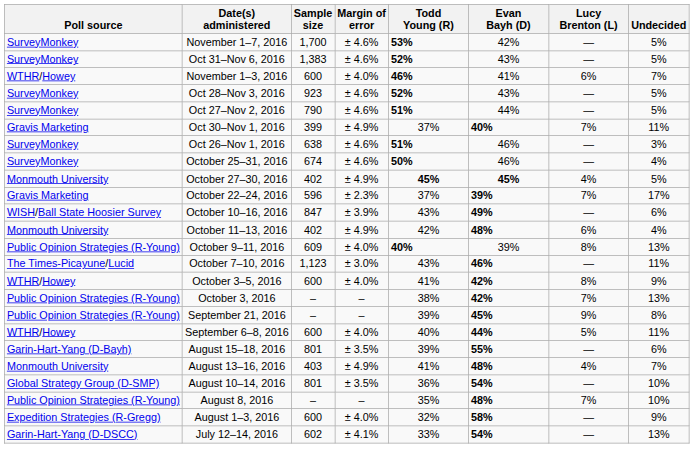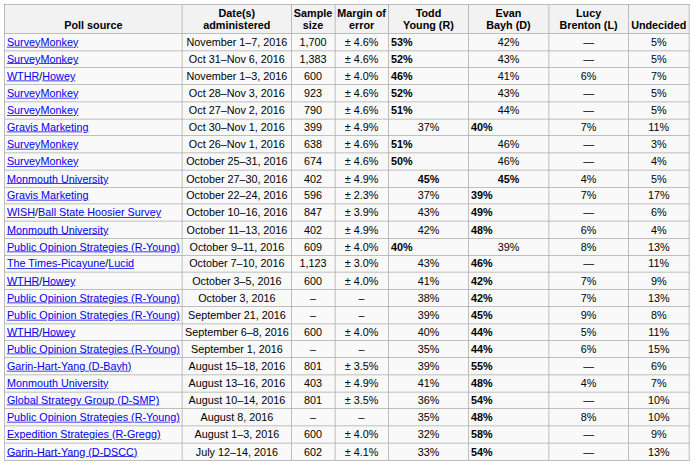October 3–5, 2016 | Lucy Brenton (L): 8% -> 7%
+ row: Public Opinion Strategies (R-Young) | September 1, 2016 | – | – | 35% | 44% | 6% | 15%
August 8, 2016 | Lucy Brenton (L): 7% -> 8%
